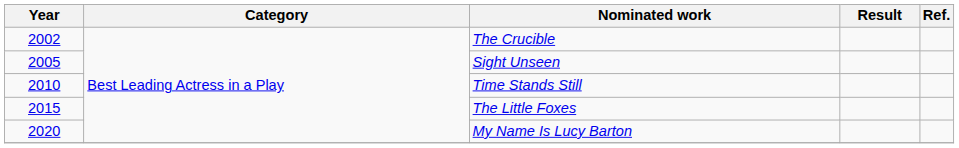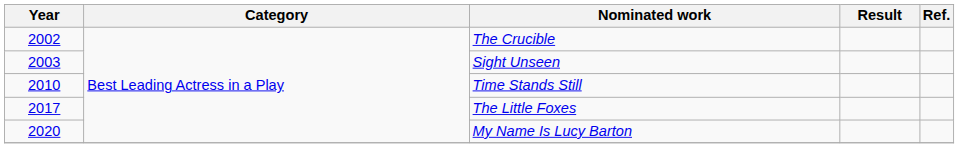Sight Unseen | Year: 2005 -> 2003
The Little Foxes | Year: 2015 -> 2017
